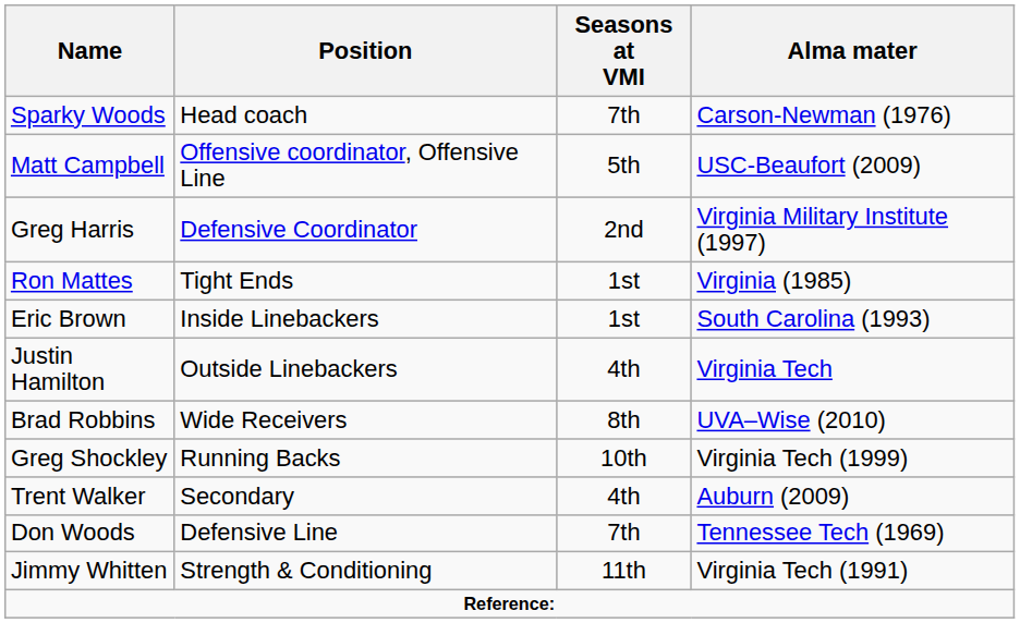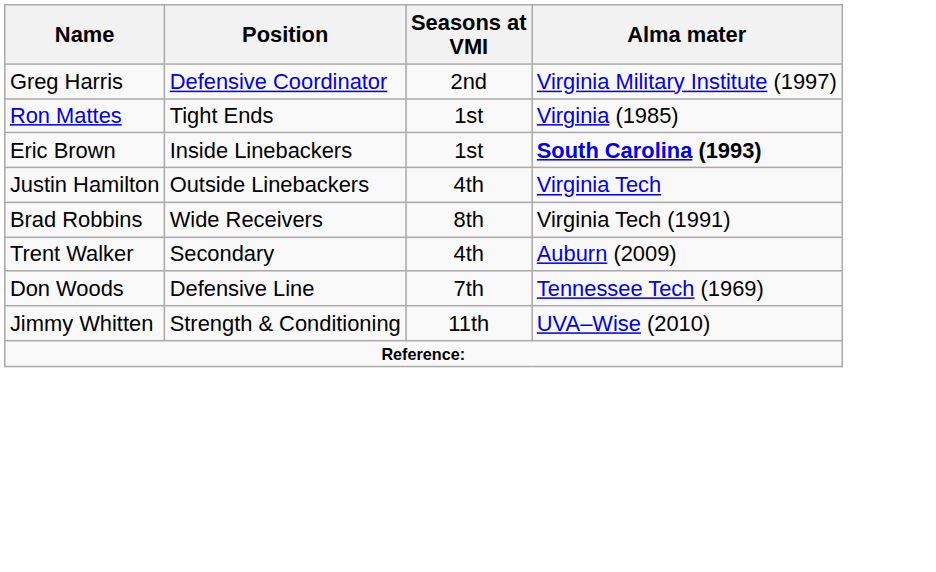- row: Sparky Woods | Head coach | 7th | Carson-Newman (1976)
- row: Matt Campbell | Offensive coordinator, Offensive Line | 5th | USC-Beaufort (2009)
Eric Brown | Alma mater: normal -> bold
Brad Robbins | Alma mater: UVA–Wise (2010) -> Virginia Tech (1991)
- row: Greg Shockley | Running Backs | 10th | Virginia Tech (1999)
Jimmy Whitten | Alma mater: Virginia Tech (1991) -> UVA–Wise (2010)
